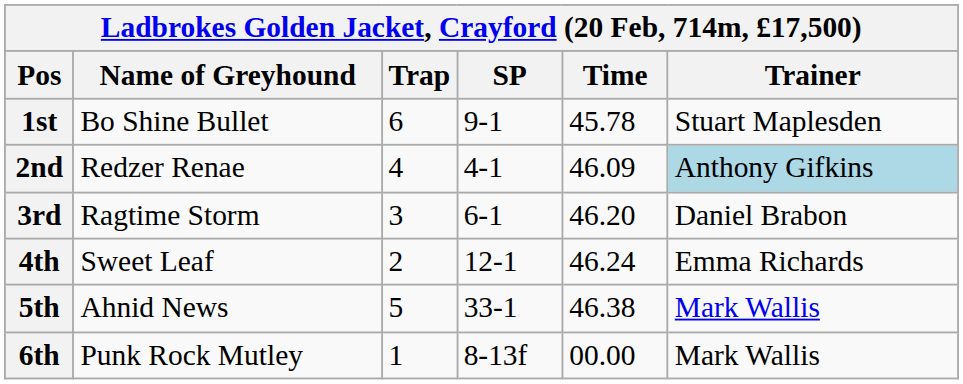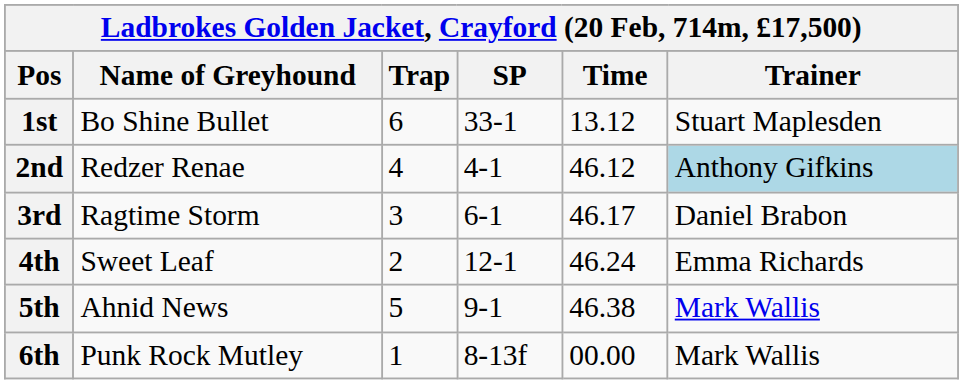1st | SP: 9-1 -> 33-1
1st | Time: 45.78 -> 13.12
2nd | Time: 46.09 -> 46.12
3rd | Time: 46.20 -> 46.17
5th | SP: 33-1 -> 9-1
